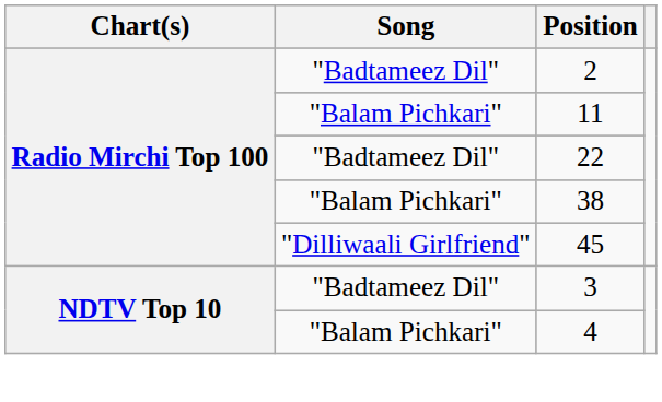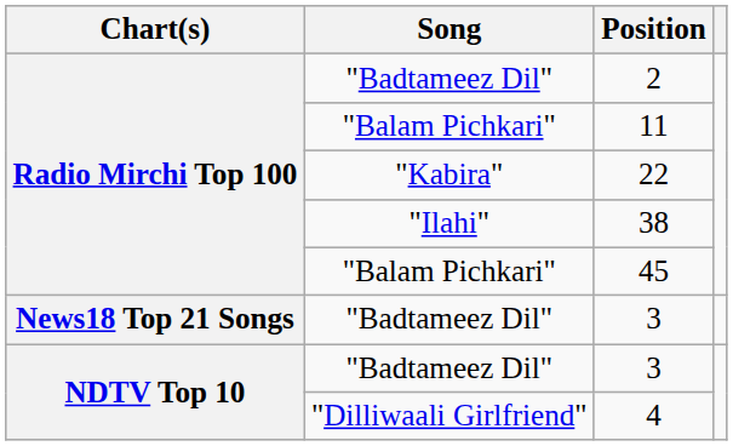22 | Song: "Badtameez Dil" -> "Kabira"
38 | Song: "Balam Pichkari" -> "Ilahi"
45 | Song: "Dilliwaali Girlfriend" -> "Balam Pichkari"
+ row: News18 Top 21 Songs | "Badtameez Dil" | 3
4 | Song: "Balam Pichkari" -> "Dilliwaali Girlfriend"
